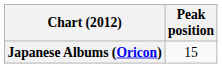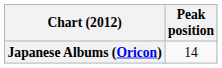Japanese Albums (Oricon) | Peak position: 15 -> 14
